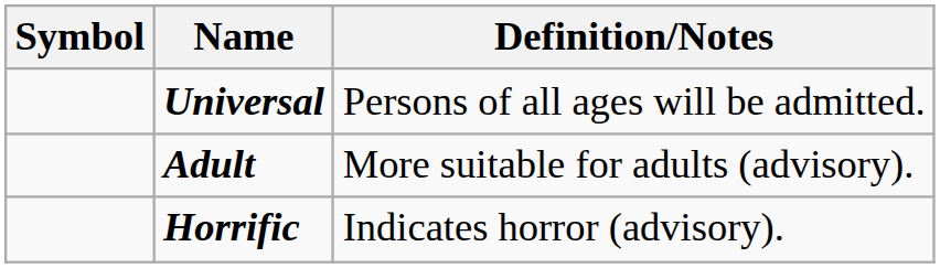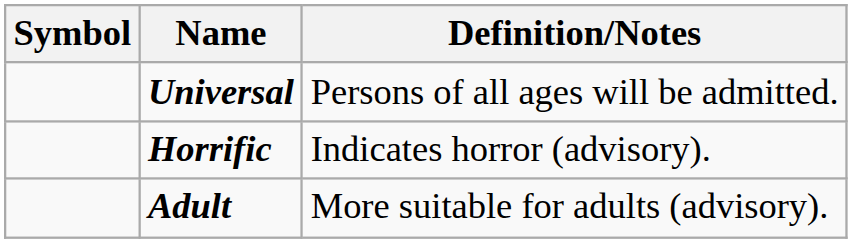rows swapped: Adult <-> Horrific
